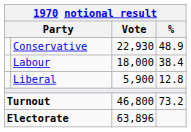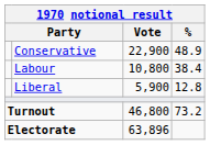Conservative | Vote: 22,930 -> 22,900
Labour | Vote: 18,000 -> 10,800
